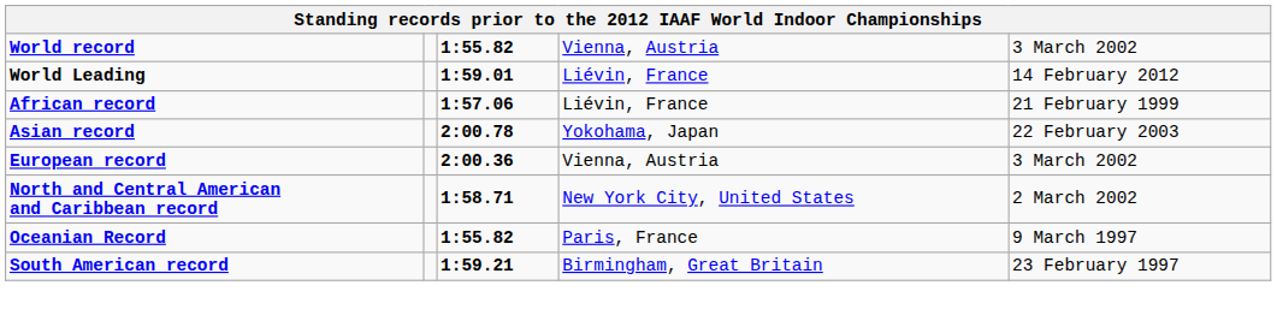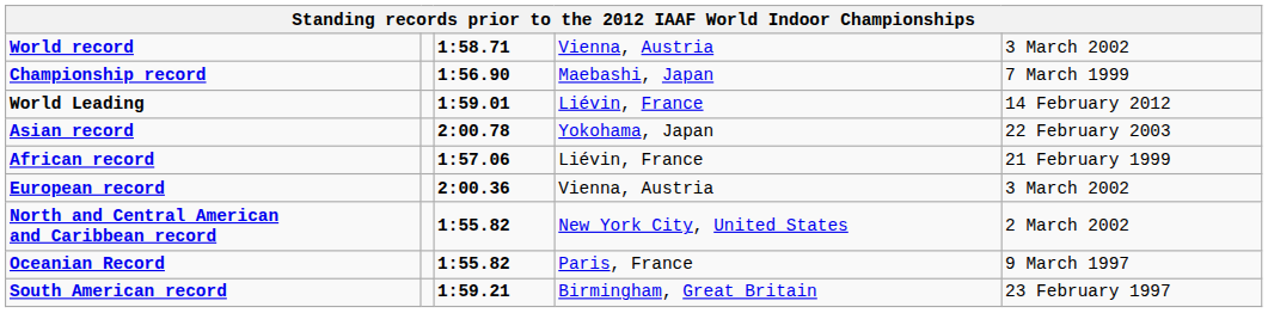World record | column 3: 1:55.82 -> 1:58.71
+ row: Championship record | 1:56.90 | Maebashi, Japan | 7 March 1999
rows swapped: African record <-> Asian record
North and Central American and Caribbean record | column 3: 1:58.71 -> 1:55.82
